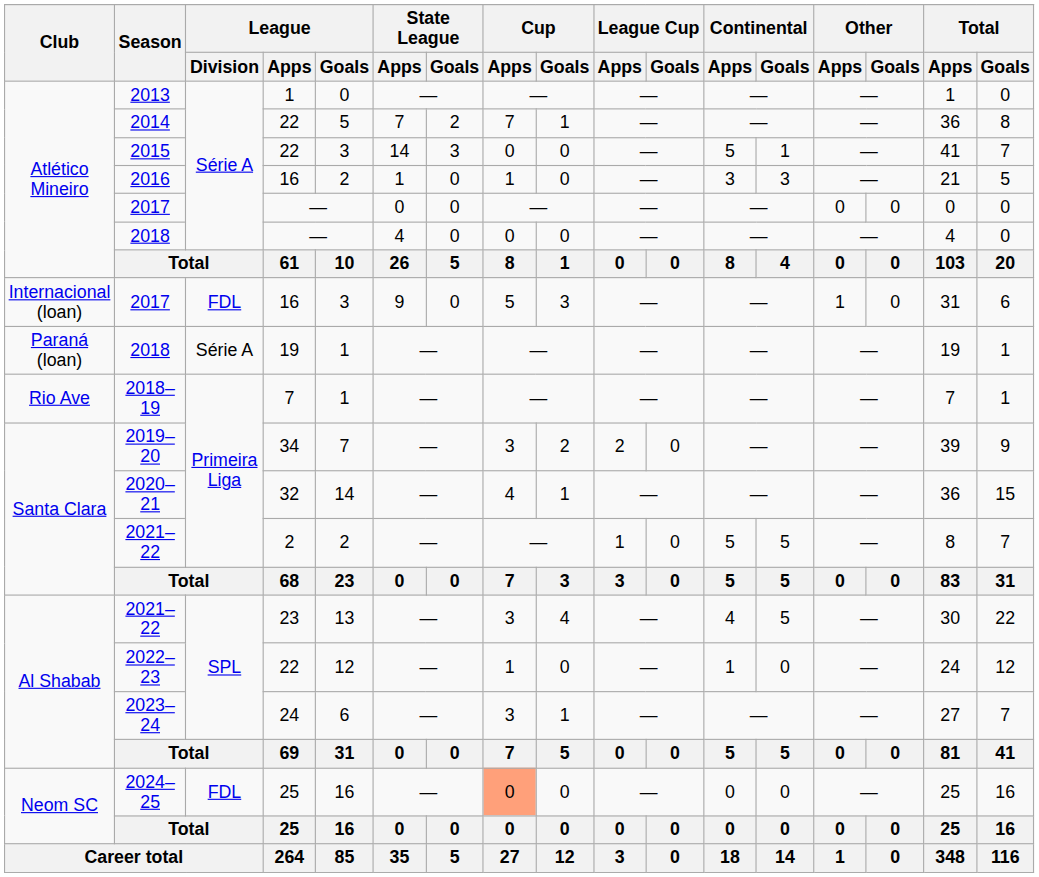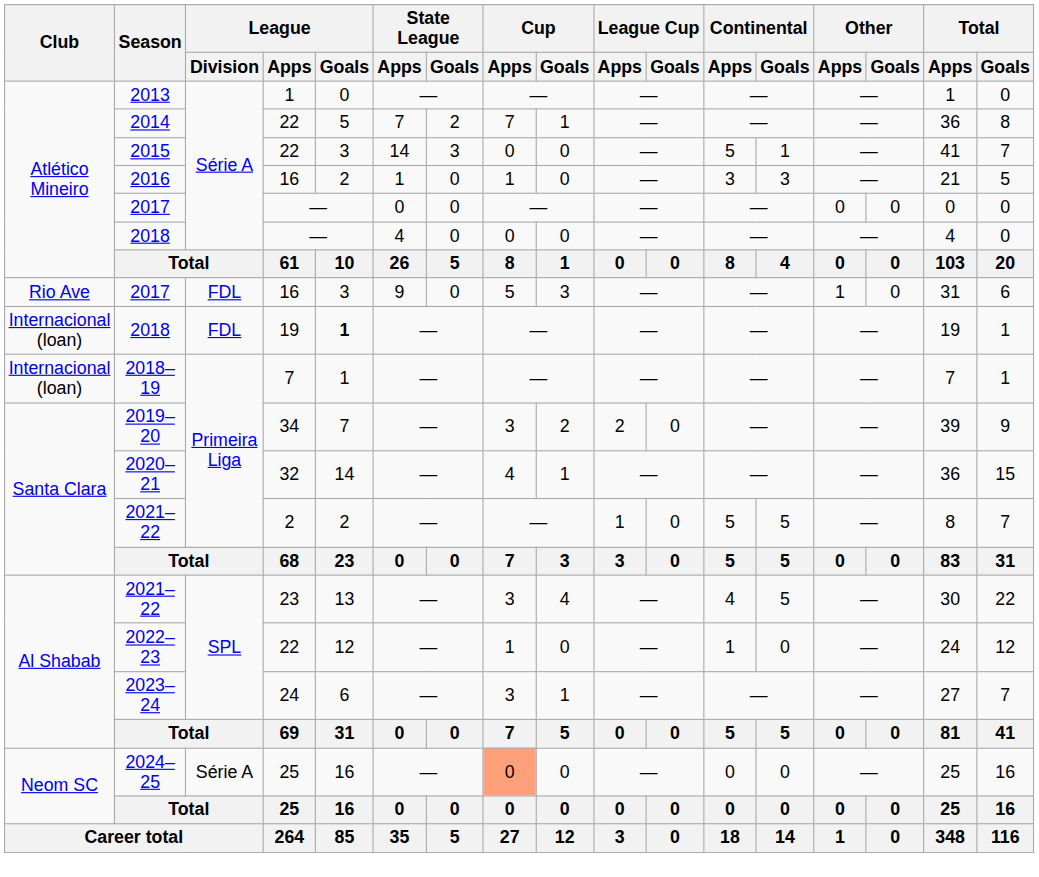2017 / 16 | Club: Internacional (loan) -> Rio Ave
2018 / 19 | Club: Paraná (loan) -> Internacional (loan)
2018 / 19 | League / Division: Série A -> FDL
2018 / 19 | League / Goals: normal -> bold
2018–19 | Club: Rio Ave -> Internacional (loan)
2024–25 | League / Division: FDL -> Série A
